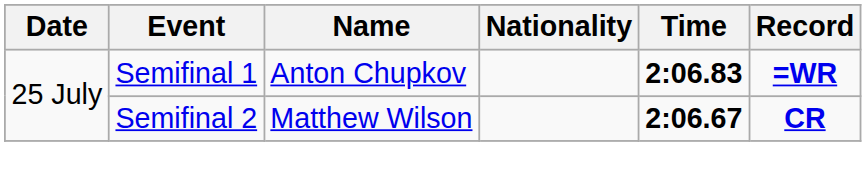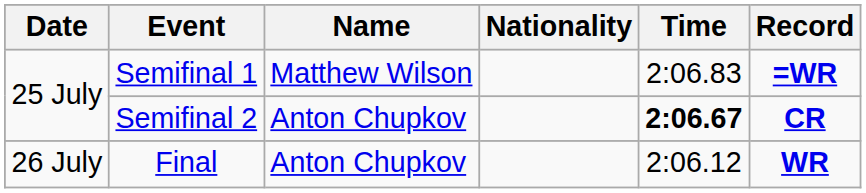Semifinal 1 | Name: Anton Chupkov -> Matthew Wilson
Semifinal 1 | Time: bold -> normal
Semifinal 2 | Name: Matthew Wilson -> Anton Chupkov
+ row: 26 July | Final | Anton Chupkov | 2:06.12 | WR
